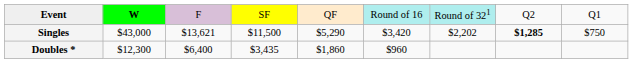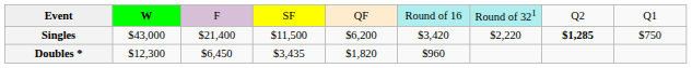Singles | column 3: $13,621 -> $21,400
Singles | column 5: $5,290 -> $6,200
Singles | column 7: $2,202 -> $2,220
Doubles * | column 3: $6,400 -> $6,450
Doubles * | column 5: $1,860 -> $1,820
